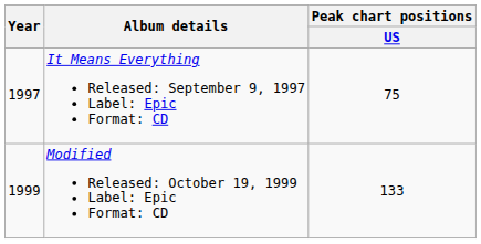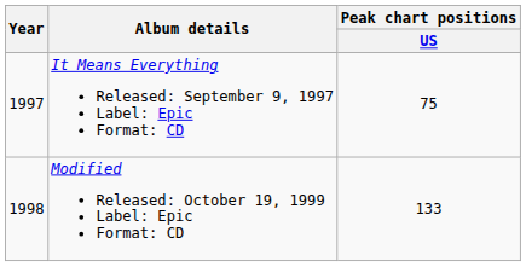Modified Released: October 19, 1999 Label: Epic Format: CD | Year: 1999 -> 1998
